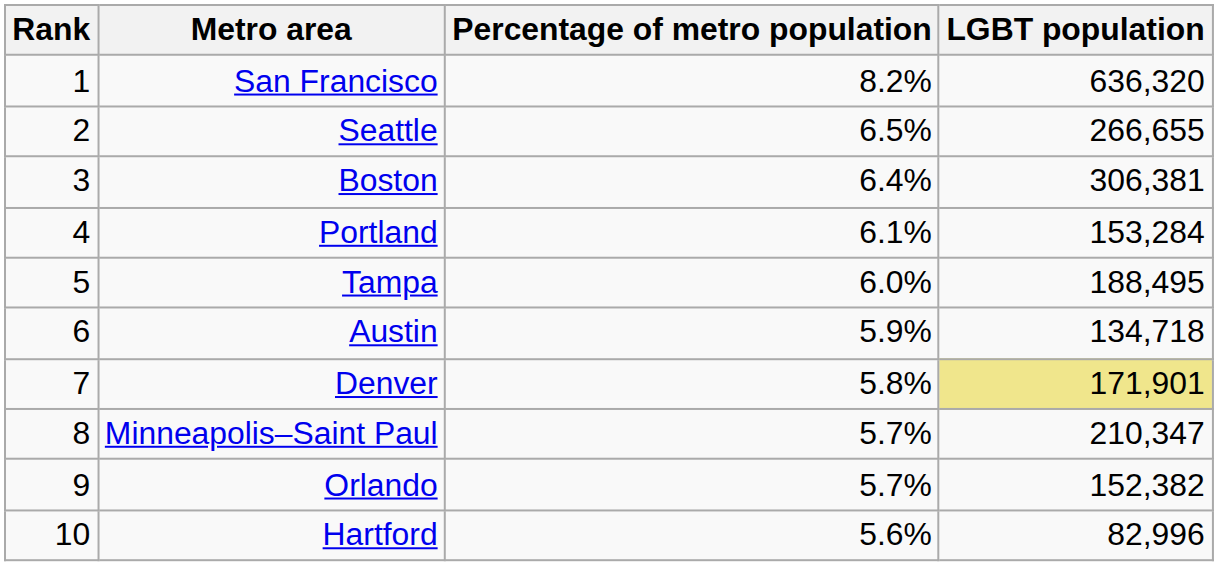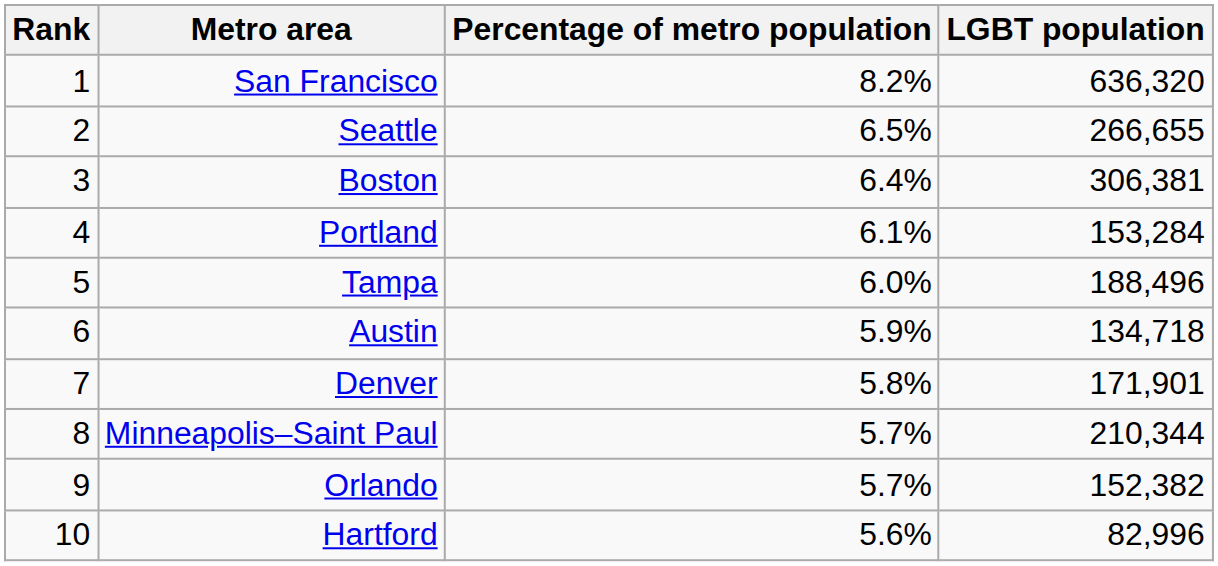Tampa | LGBT population: 188,495 -> 188,496
Denver | LGBT population: khaki background -> no background
Minneapolis–Saint Paul | LGBT population: 210,347 -> 210,344
